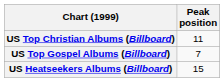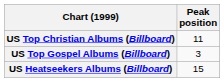US Top Gospel Albums (Billboard) | Peak position: 7 -> 3
